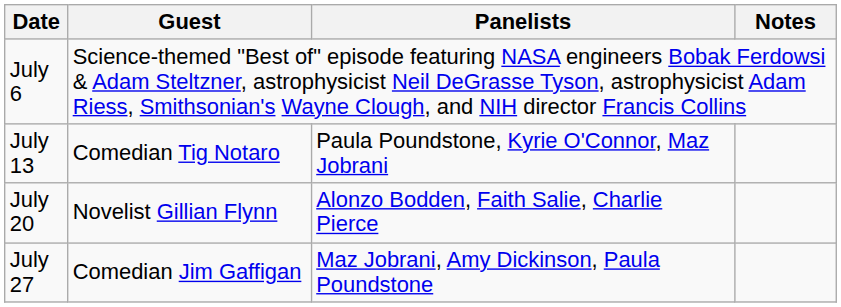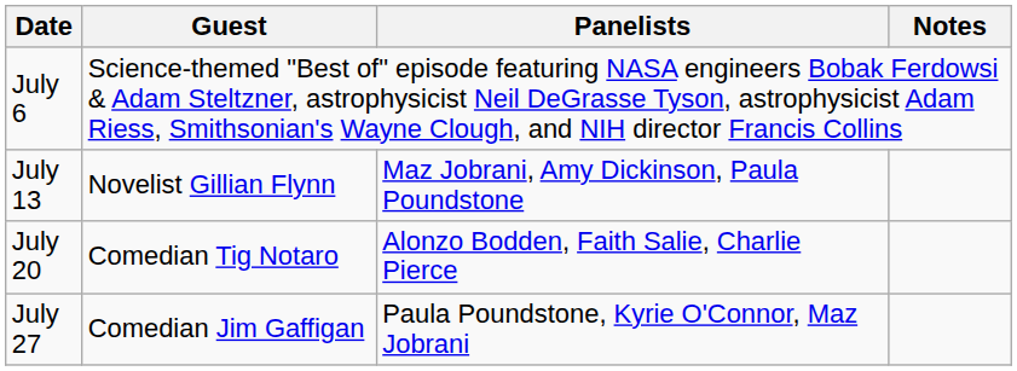July 13 | Guest: Comedian Tig Notaro -> Novelist Gillian Flynn
July 13 | Panelists: Paula Poundstone, Kyrie O'Connor, Maz Jobrani -> Maz Jobrani, Amy Dickinson, Paula Poundstone
July 20 | Guest: Novelist Gillian Flynn -> Comedian Tig Notaro
July 27 | Panelists: Maz Jobrani, Amy Dickinson, Paula Poundstone -> Paula Poundstone, Kyrie O'Connor, Maz Jobrani
